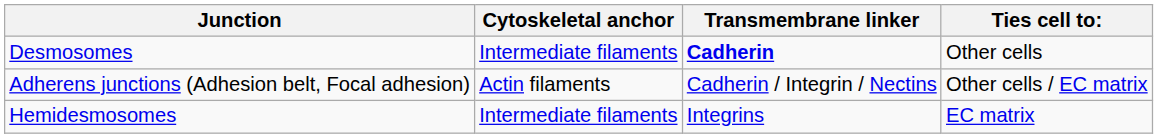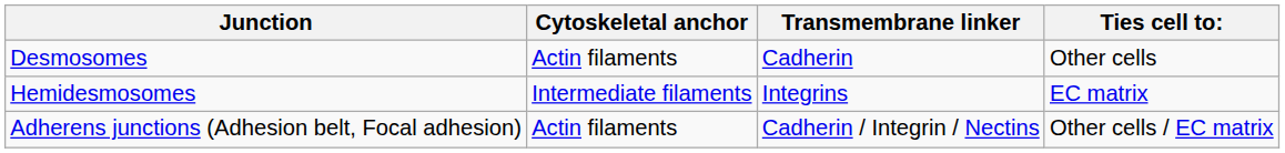Desmosomes | Cytoskeletal anchor: Intermediate filaments -> Actin filaments
Desmosomes | Transmembrane linker: bold -> normal
rows swapped: Hemidesmosomes <-> Adherens junctions (Adhesion belt, Focal adhesion)
